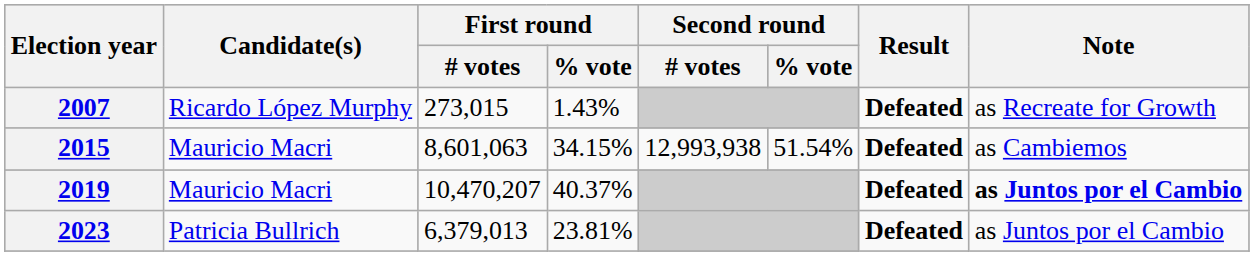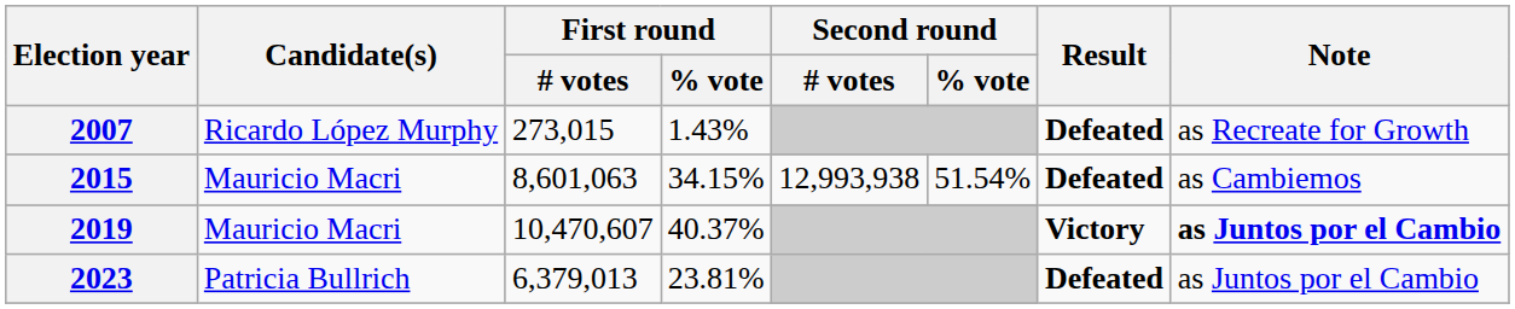2019 | First round / # votes: 10,470,207 -> 10,470,607
2019 | Result: Defeated -> Victory
